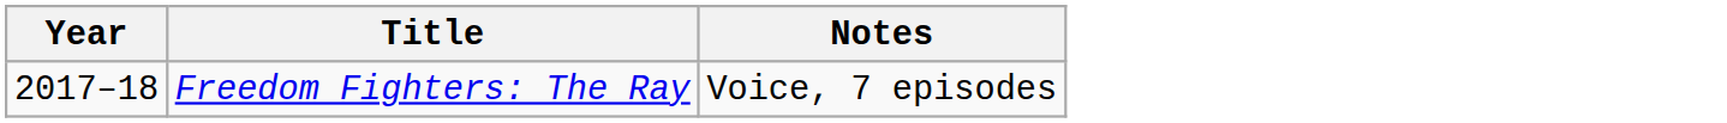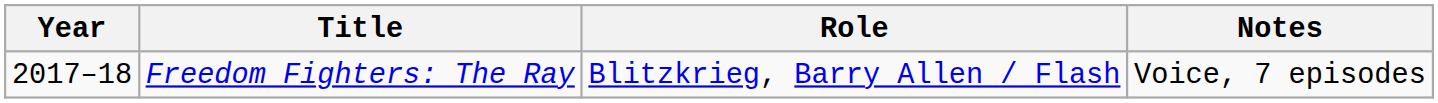+ column: Role | Blitzkrieg, Barry Allen / Flash
